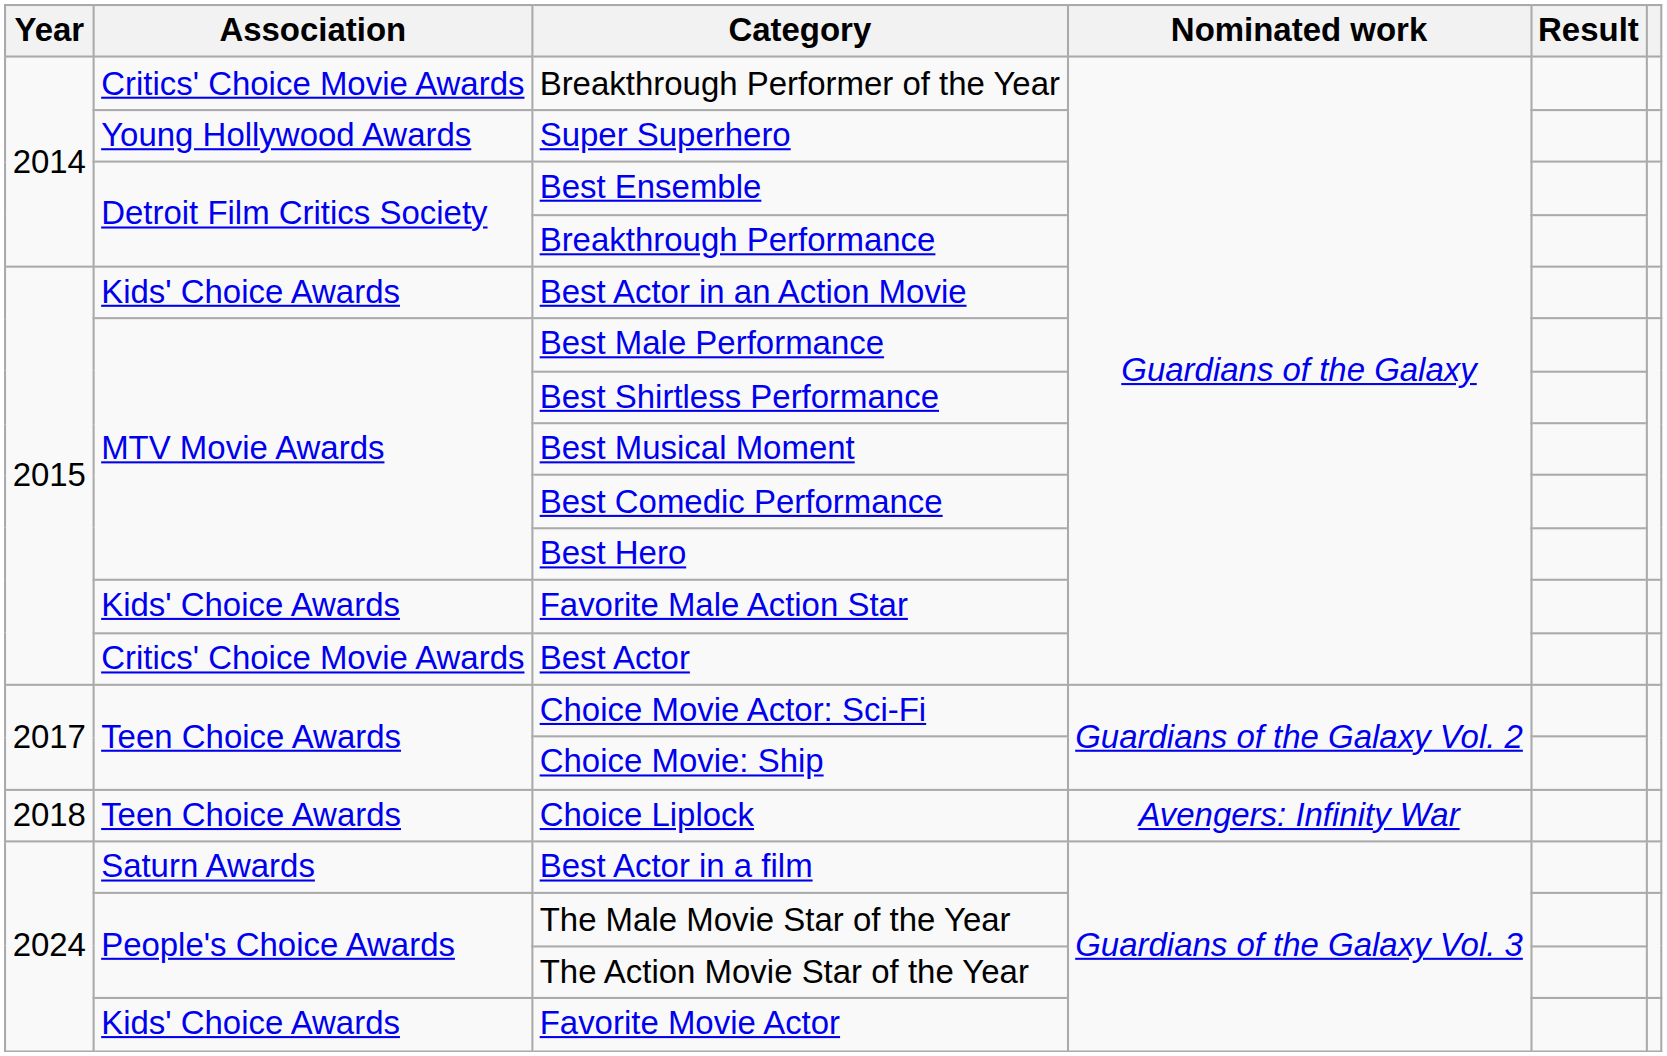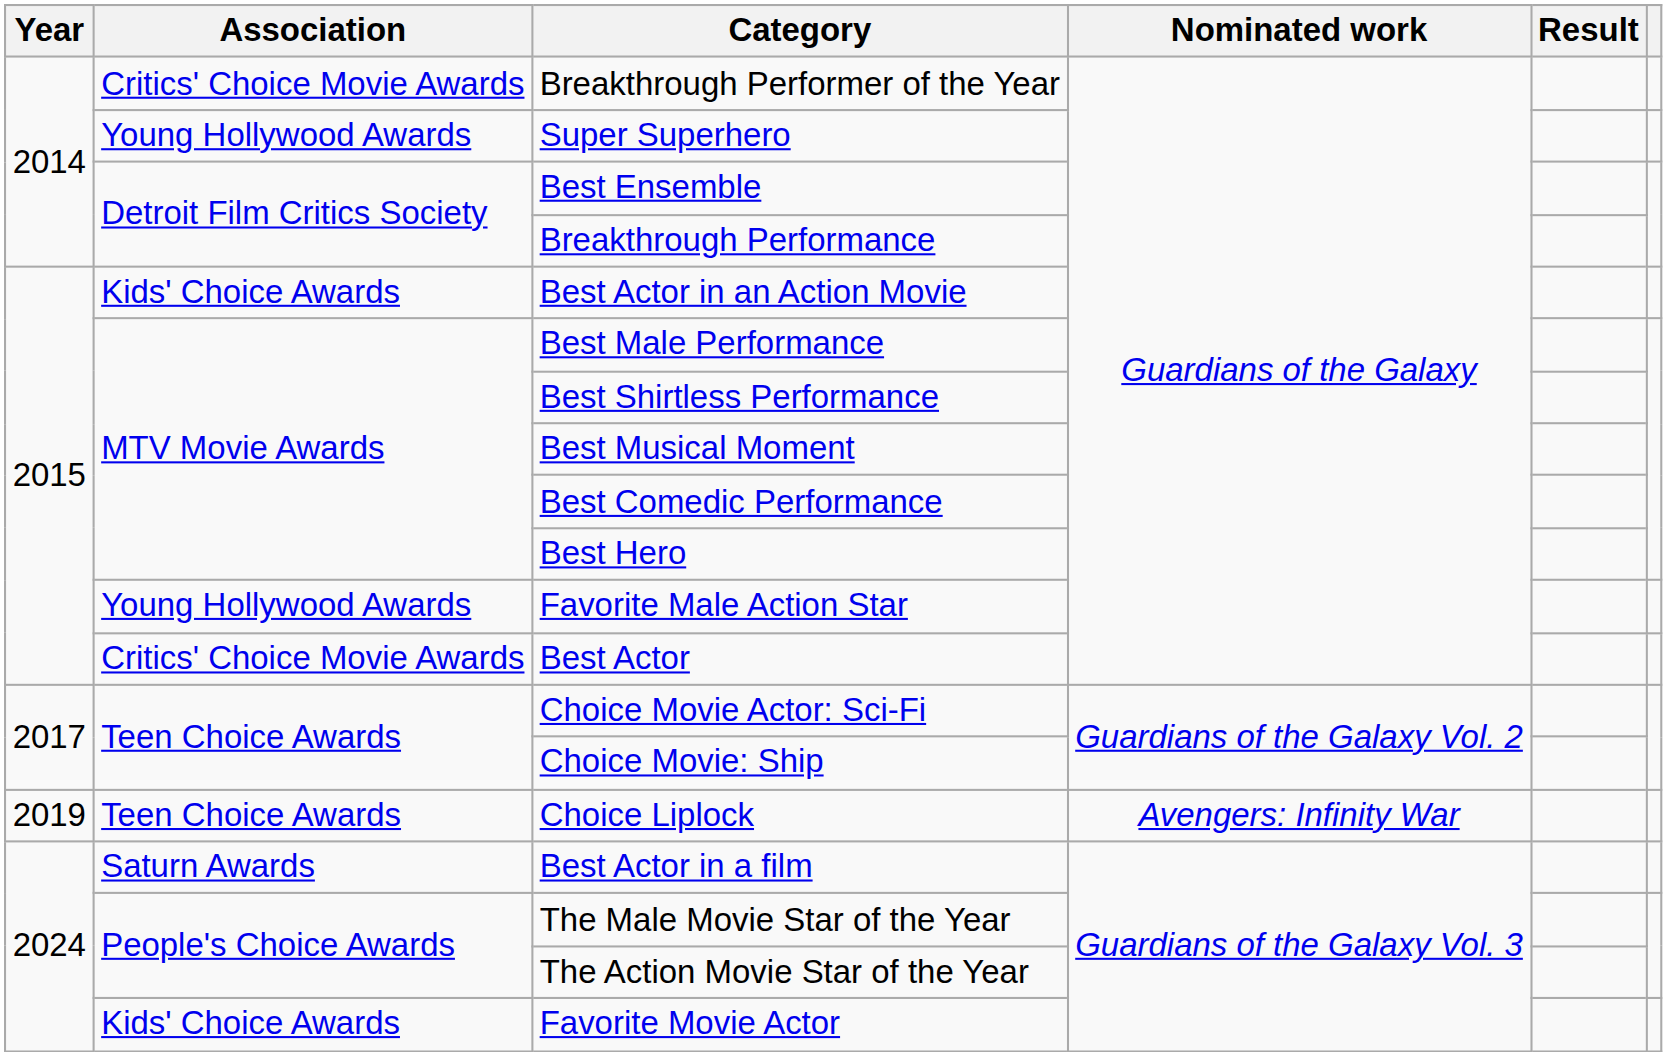Favorite Male Action Star | Association: Kids' Choice Awards -> Young Hollywood Awards
Choice Liplock | Year: 2018 -> 2019
